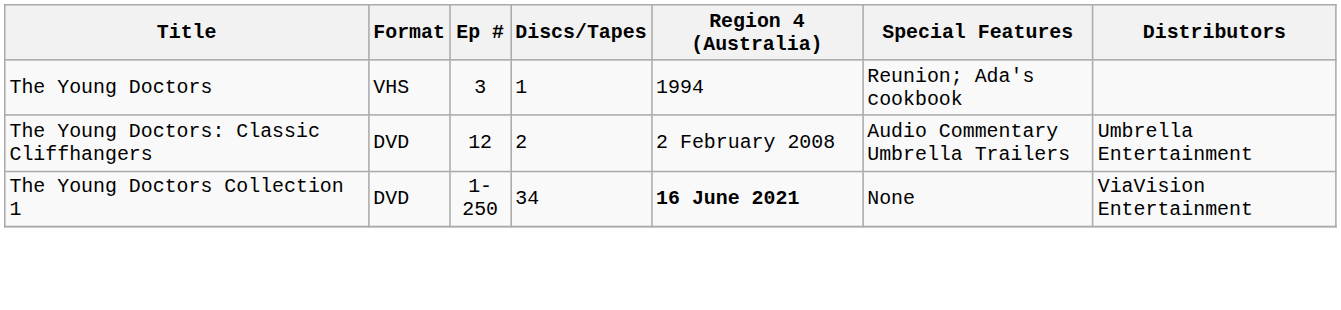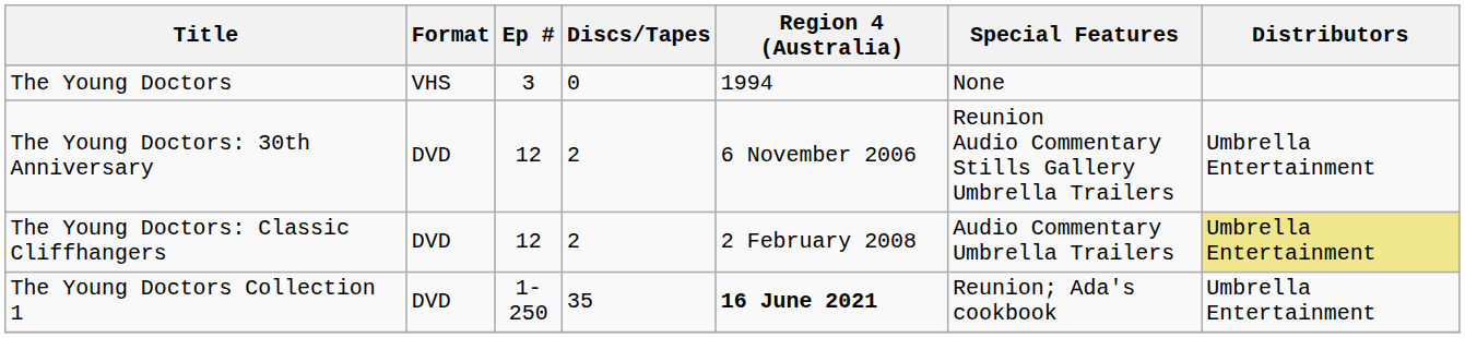The Young Doctors | Discs/Tapes: 1 -> 0
The Young Doctors | Special Features: Reunion; Ada's cookbook -> None
+ row: The Young Doctors: 30th Anniversary | DVD | 12 | 2 | 6 November 2006 | Reunion Audio Commentary Stills Gallery Umbrella Trailers | Umbrella Entertainment
The Young Doctors: Classic Cliffhangers | Distributors: no background -> khaki background
The Young Doctors Collection 1 | Discs/Tapes: 34 -> 35
The Young Doctors Collection 1 | Special Features: None -> Reunion; Ada's cookbook
The Young Doctors Collection 1 | Distributors: ViaVision Entertainment -> Umbrella Entertainment
